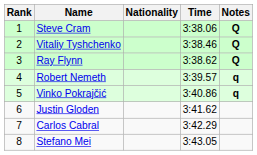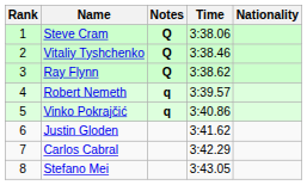columns swapped: Nationality <-> Notes
